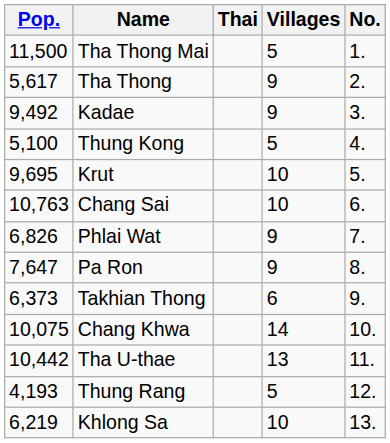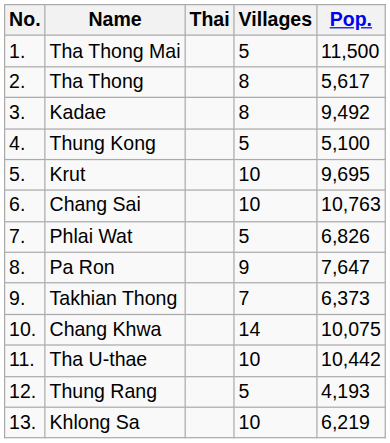columns swapped: No. <-> Pop.
Tha Thong | Villages: 9 -> 8
Kadae | Villages: 9 -> 8
Phlai Wat | Villages: 9 -> 5
Takhian Thong | Villages: 6 -> 7
Tha U-thae | Villages: 13 -> 10
